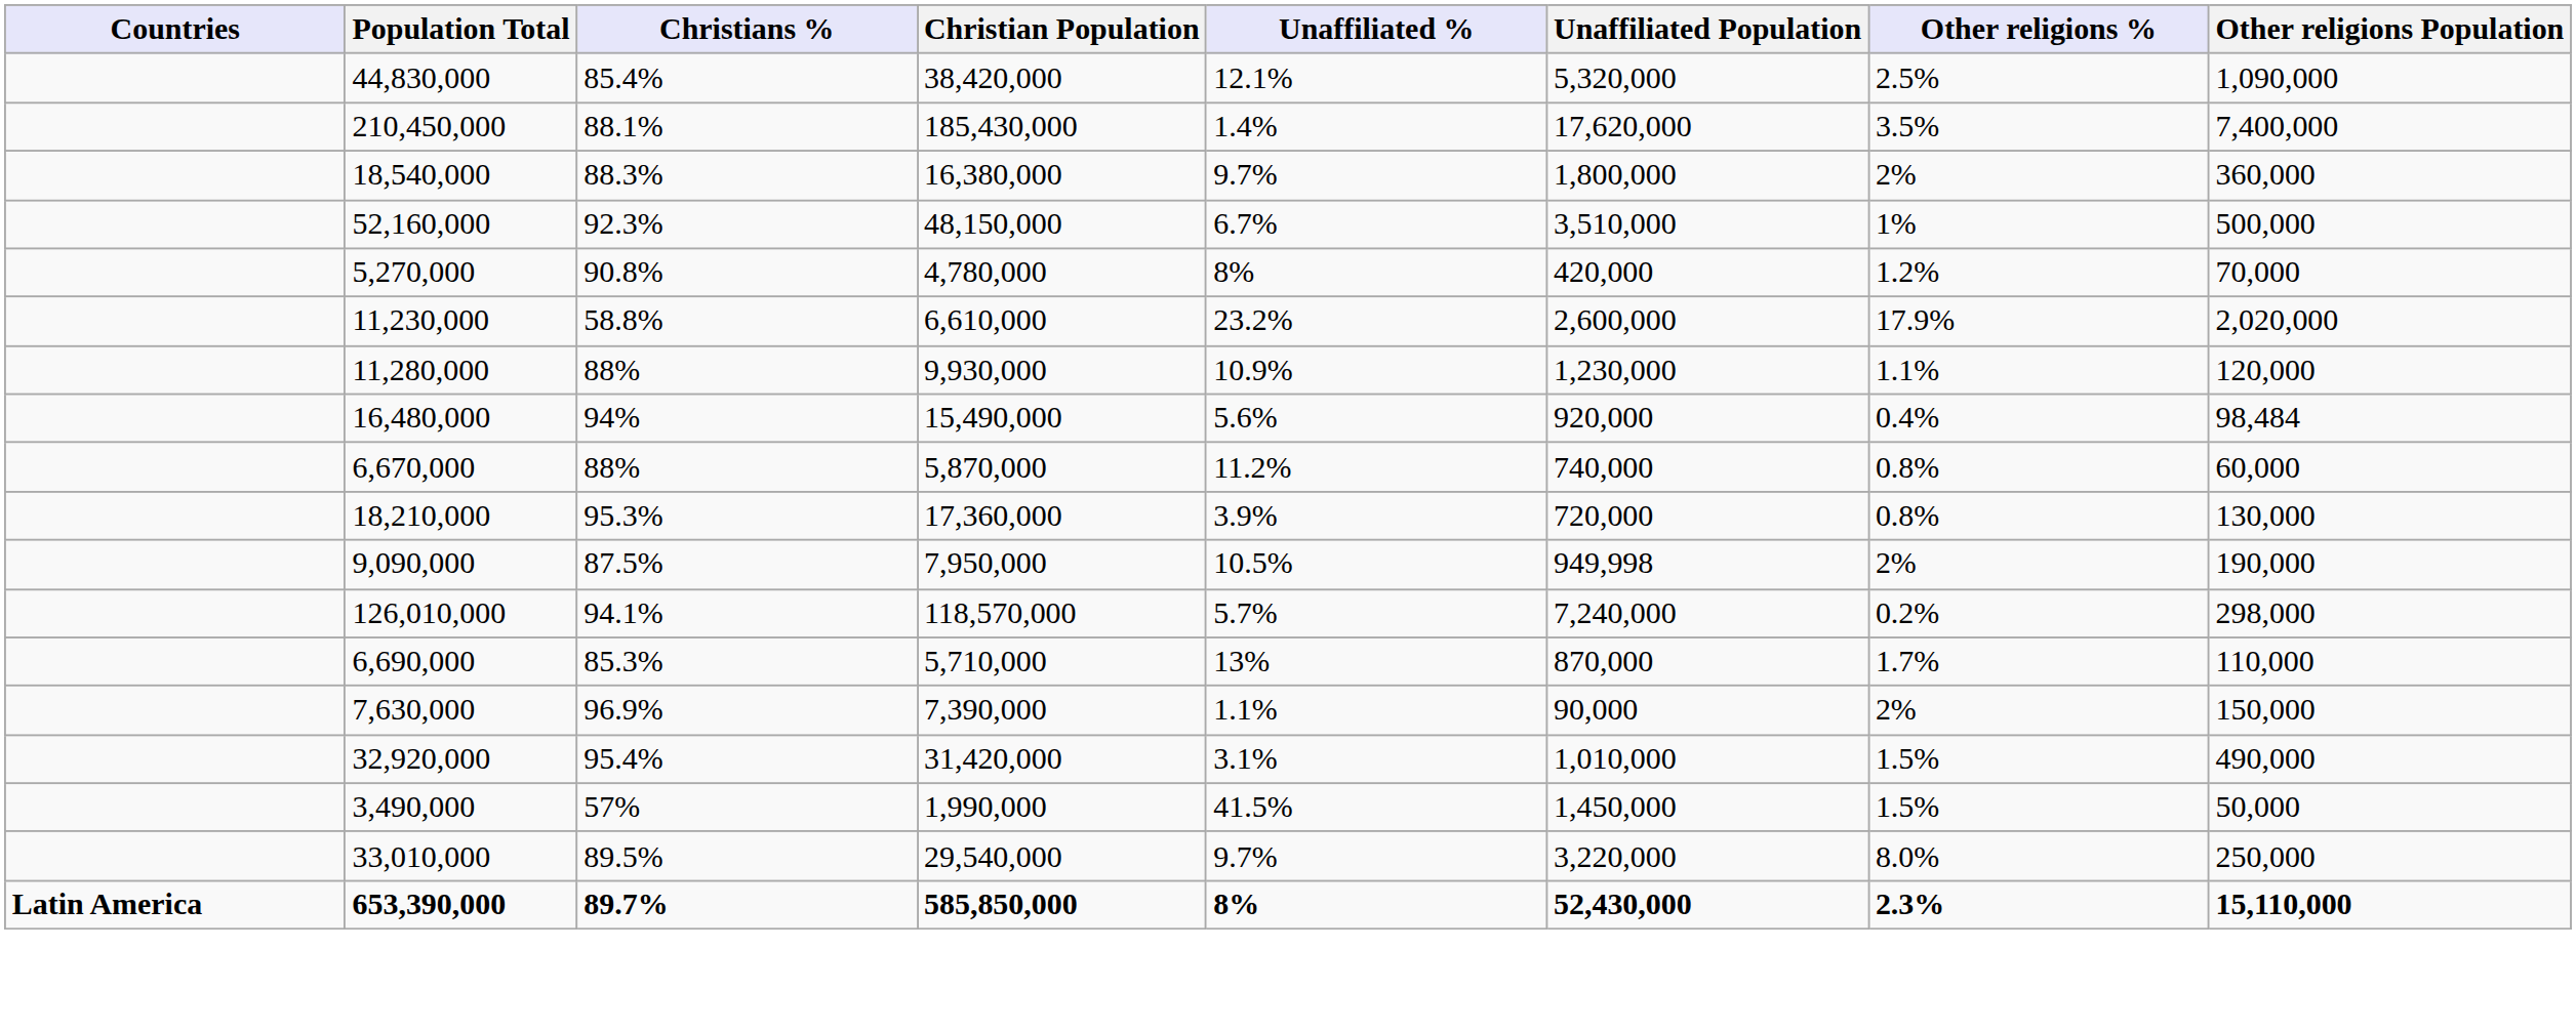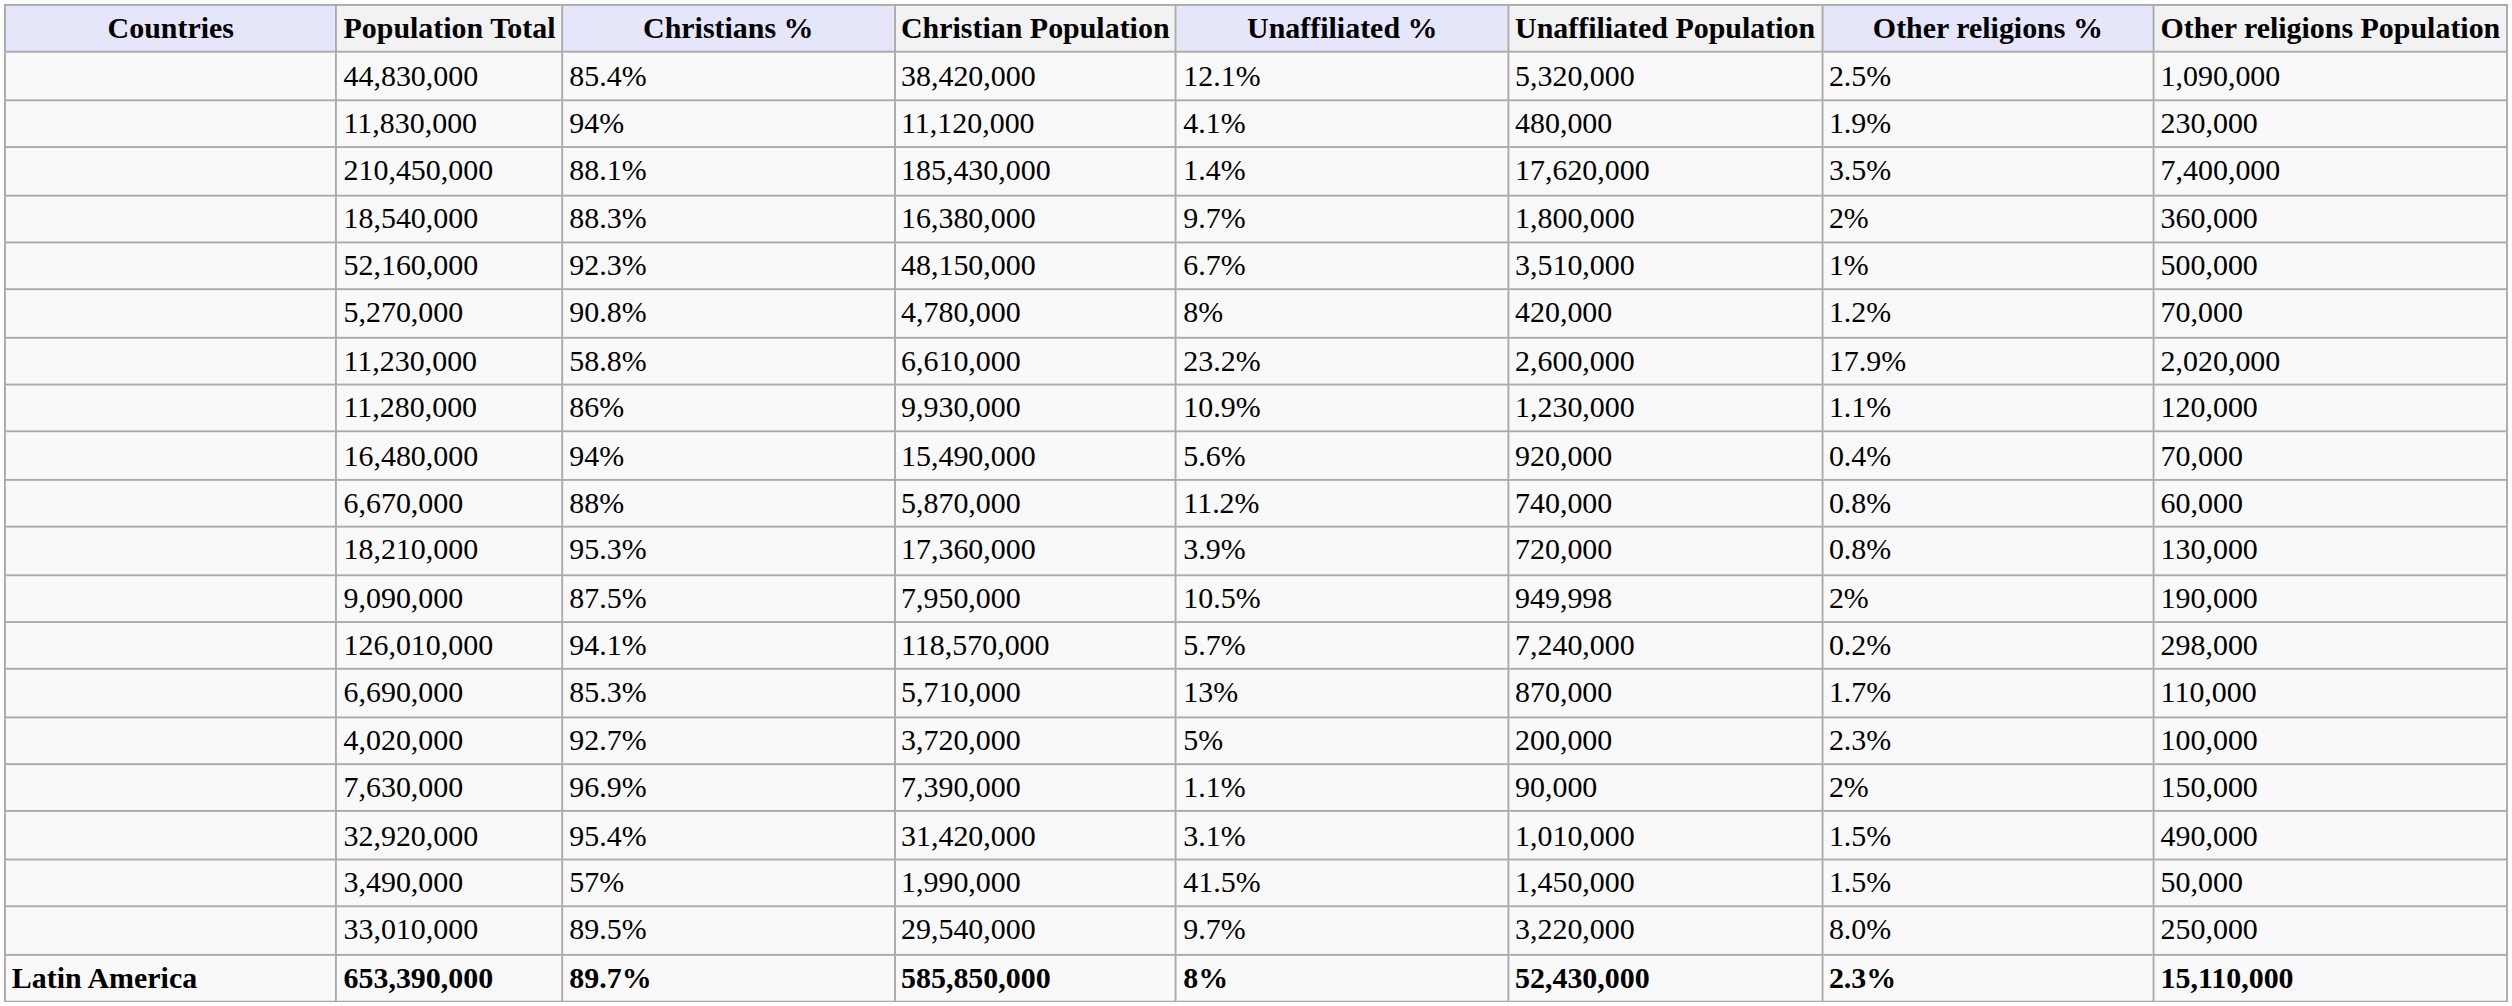+ row: 11,830,000 | 94% | 11,120,000 | 4.1% | 480,000 | 1.9% | 230,000
11,280,000 | Christians %: 88% -> 86%
16,480,000 | Other religions Population: 98,484 -> 70,000
+ row: 4,020,000 | 92.7% | 3,720,000 | 5% | 200,000 | 2.3% | 100,000
